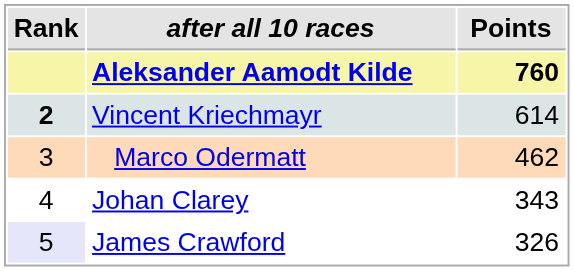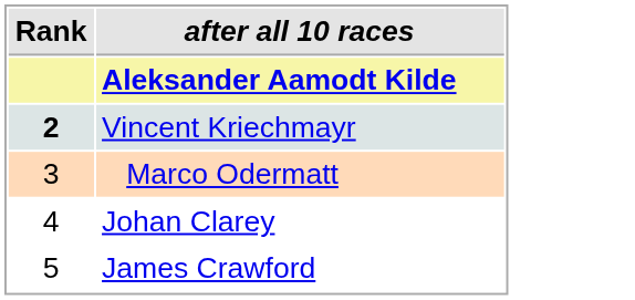- column: Points | 760 | 614 | 462 | 343 | 326
James Crawford | Rank: lavender background -> no background
